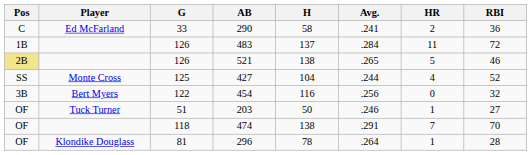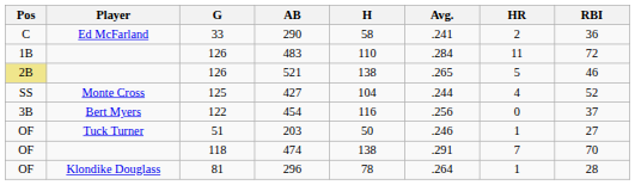483 | H: 137 -> 110
454 | RBI: 32 -> 37
